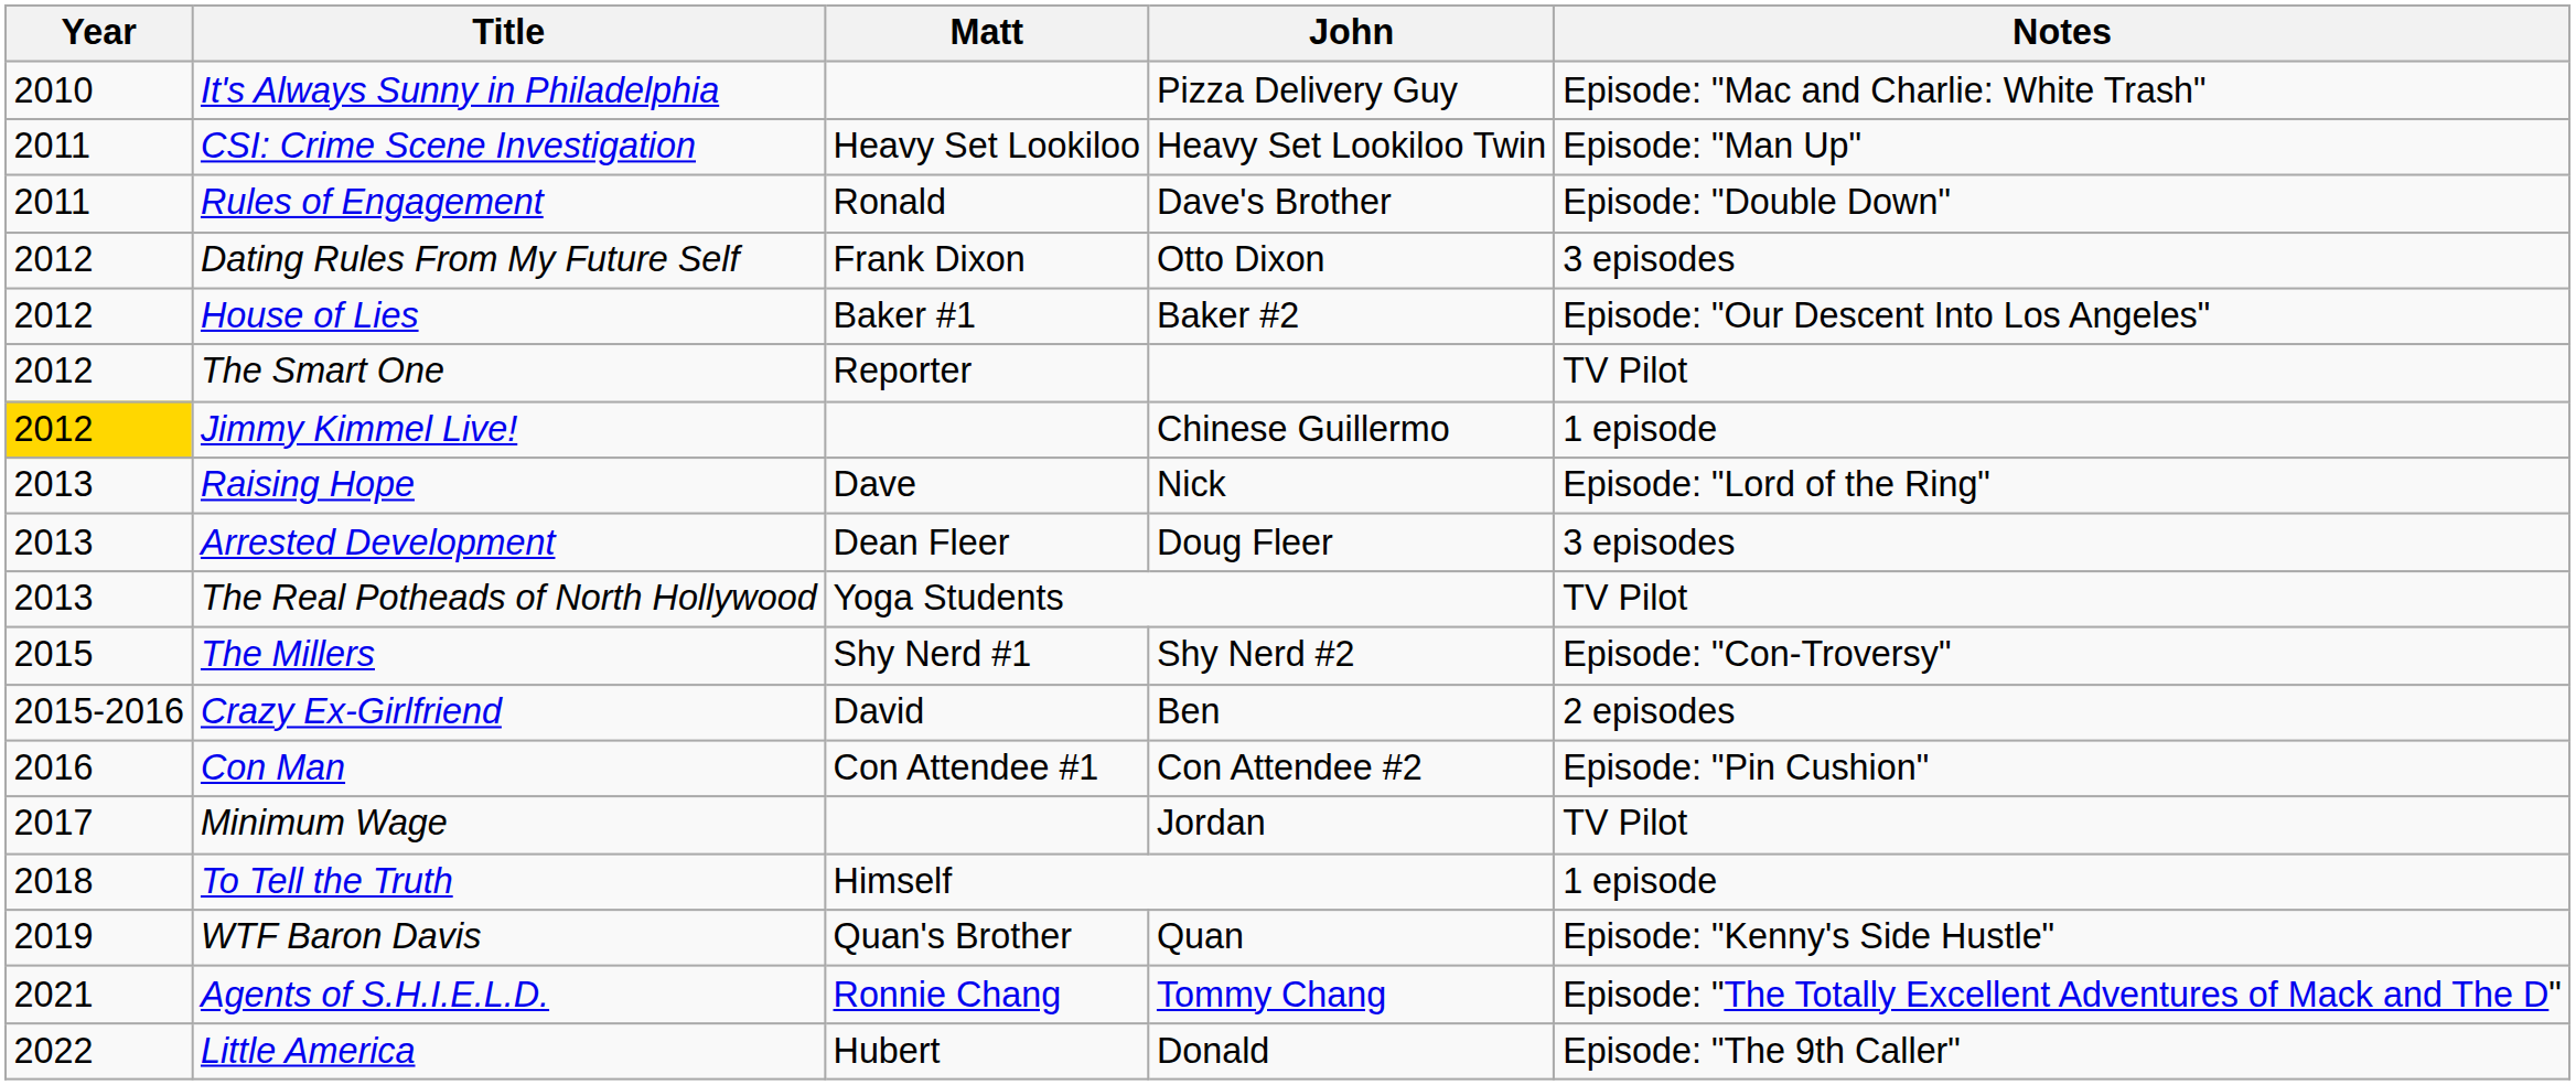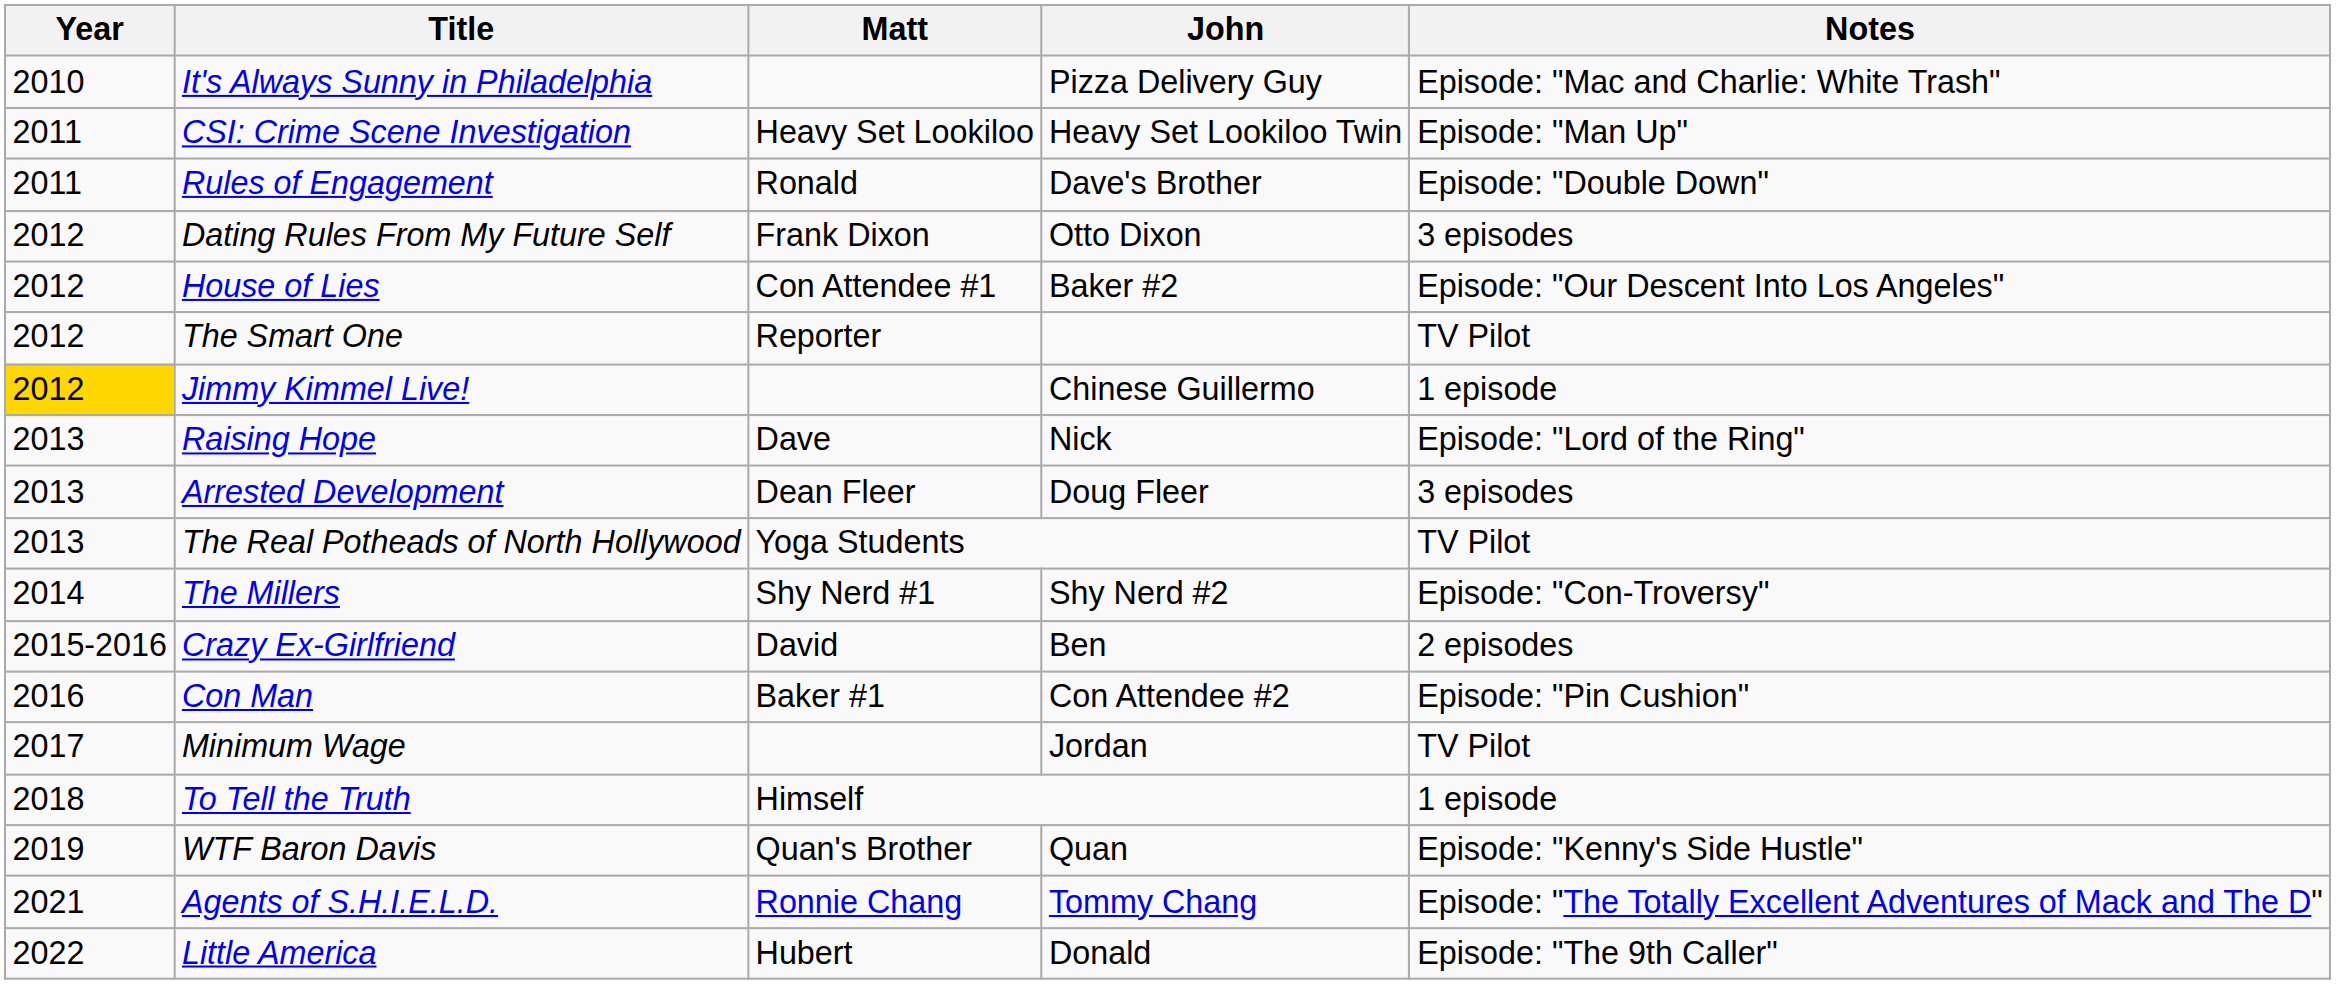House of Lies | Matt: Baker #1 -> Con Attendee #1
The Millers | Year: 2015 -> 2014
Con Man | Matt: Con Attendee #1 -> Baker #1
